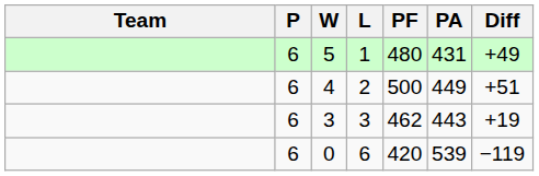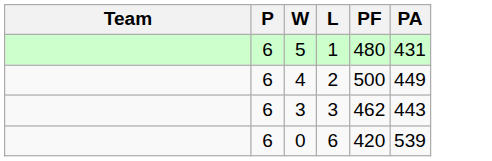- column: Diff | +49 | +51 | +19 | −119
